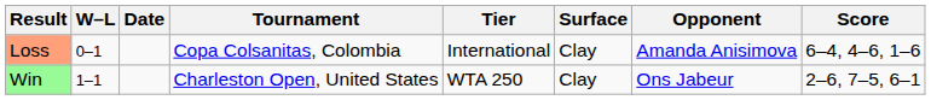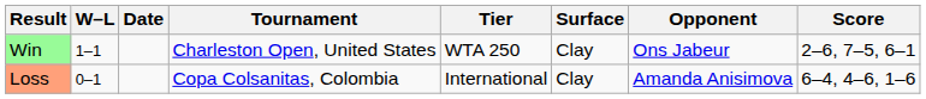rows swapped: Loss <-> Win
